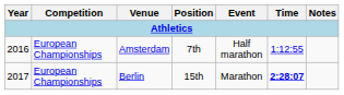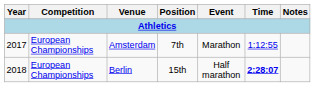Amsterdam | Year: 2016 -> 2017
Amsterdam | Event: Half marathon -> Marathon
Berlin | Year: 2017 -> 2018
Berlin | Event: Marathon -> Half marathon
